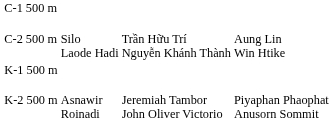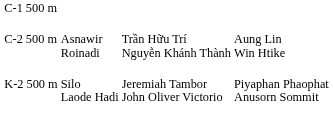C-2 500 m | column 2: Silo Laode Hadi -> Asnawir Roinadi
- row: K-1 500 m
K-2 500 m | column 2: Asnawir Roinadi -> Silo Laode Hadi
